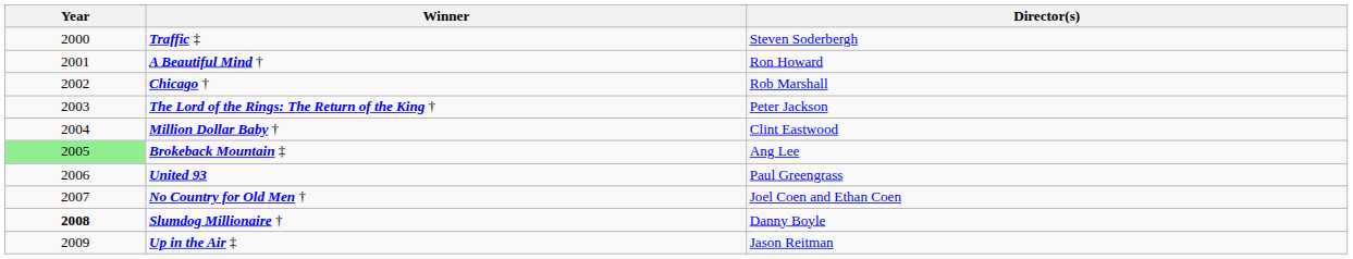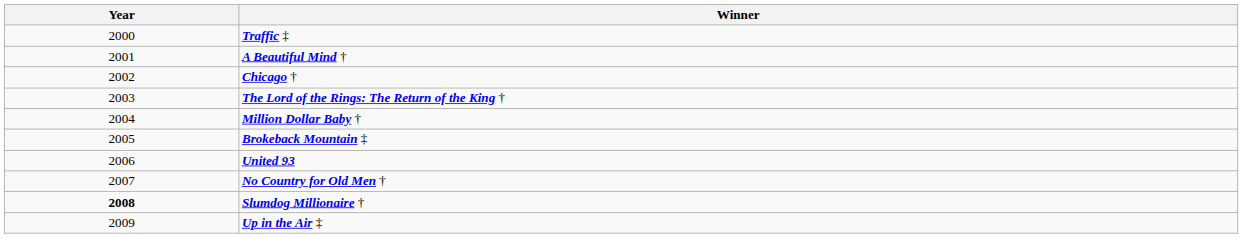- column: Director(s) | Steven Soderbergh | Ron Howard | Rob Marshall | Peter Jackson | Clint Eastwood | Ang Lee | Paul Greengrass | Joel Coen and Ethan Coen | Danny Boyle | Jason Reitman
Brokeback Mountain ‡ | Year: lightgreen background -> no background
